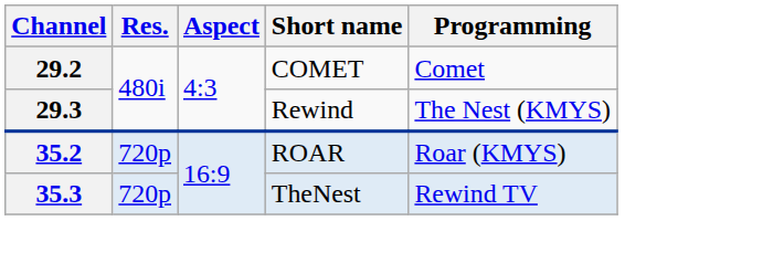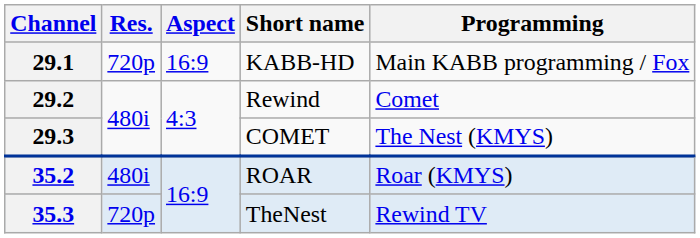+ row: 29.1 | 720p | 16:9 | KABB-HD | Main KABB programming / Fox
29.2 | Short name: COMET -> Rewind
29.3 | Short name: Rewind -> COMET
35.2 | Res.: 720p -> 480i
